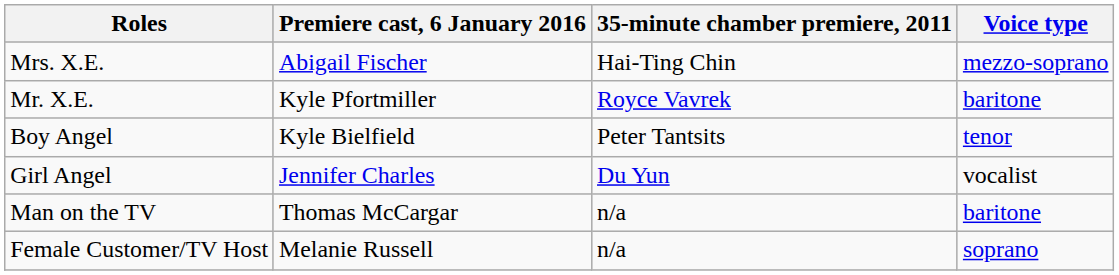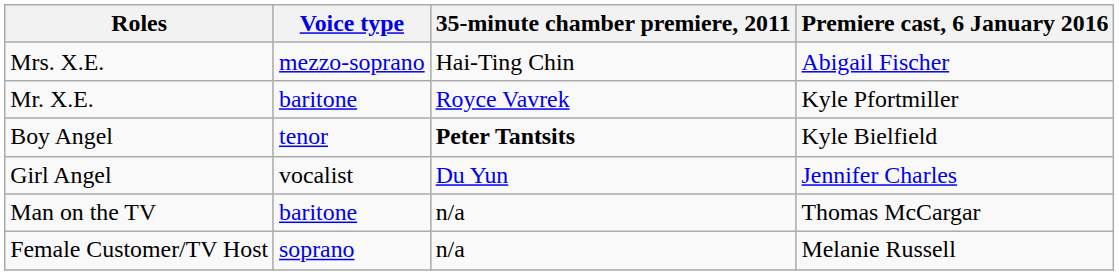columns swapped: Voice type <-> Premiere cast, 6 January 2016
Boy Angel | 35-minute chamber premiere, 2011: normal -> bold
